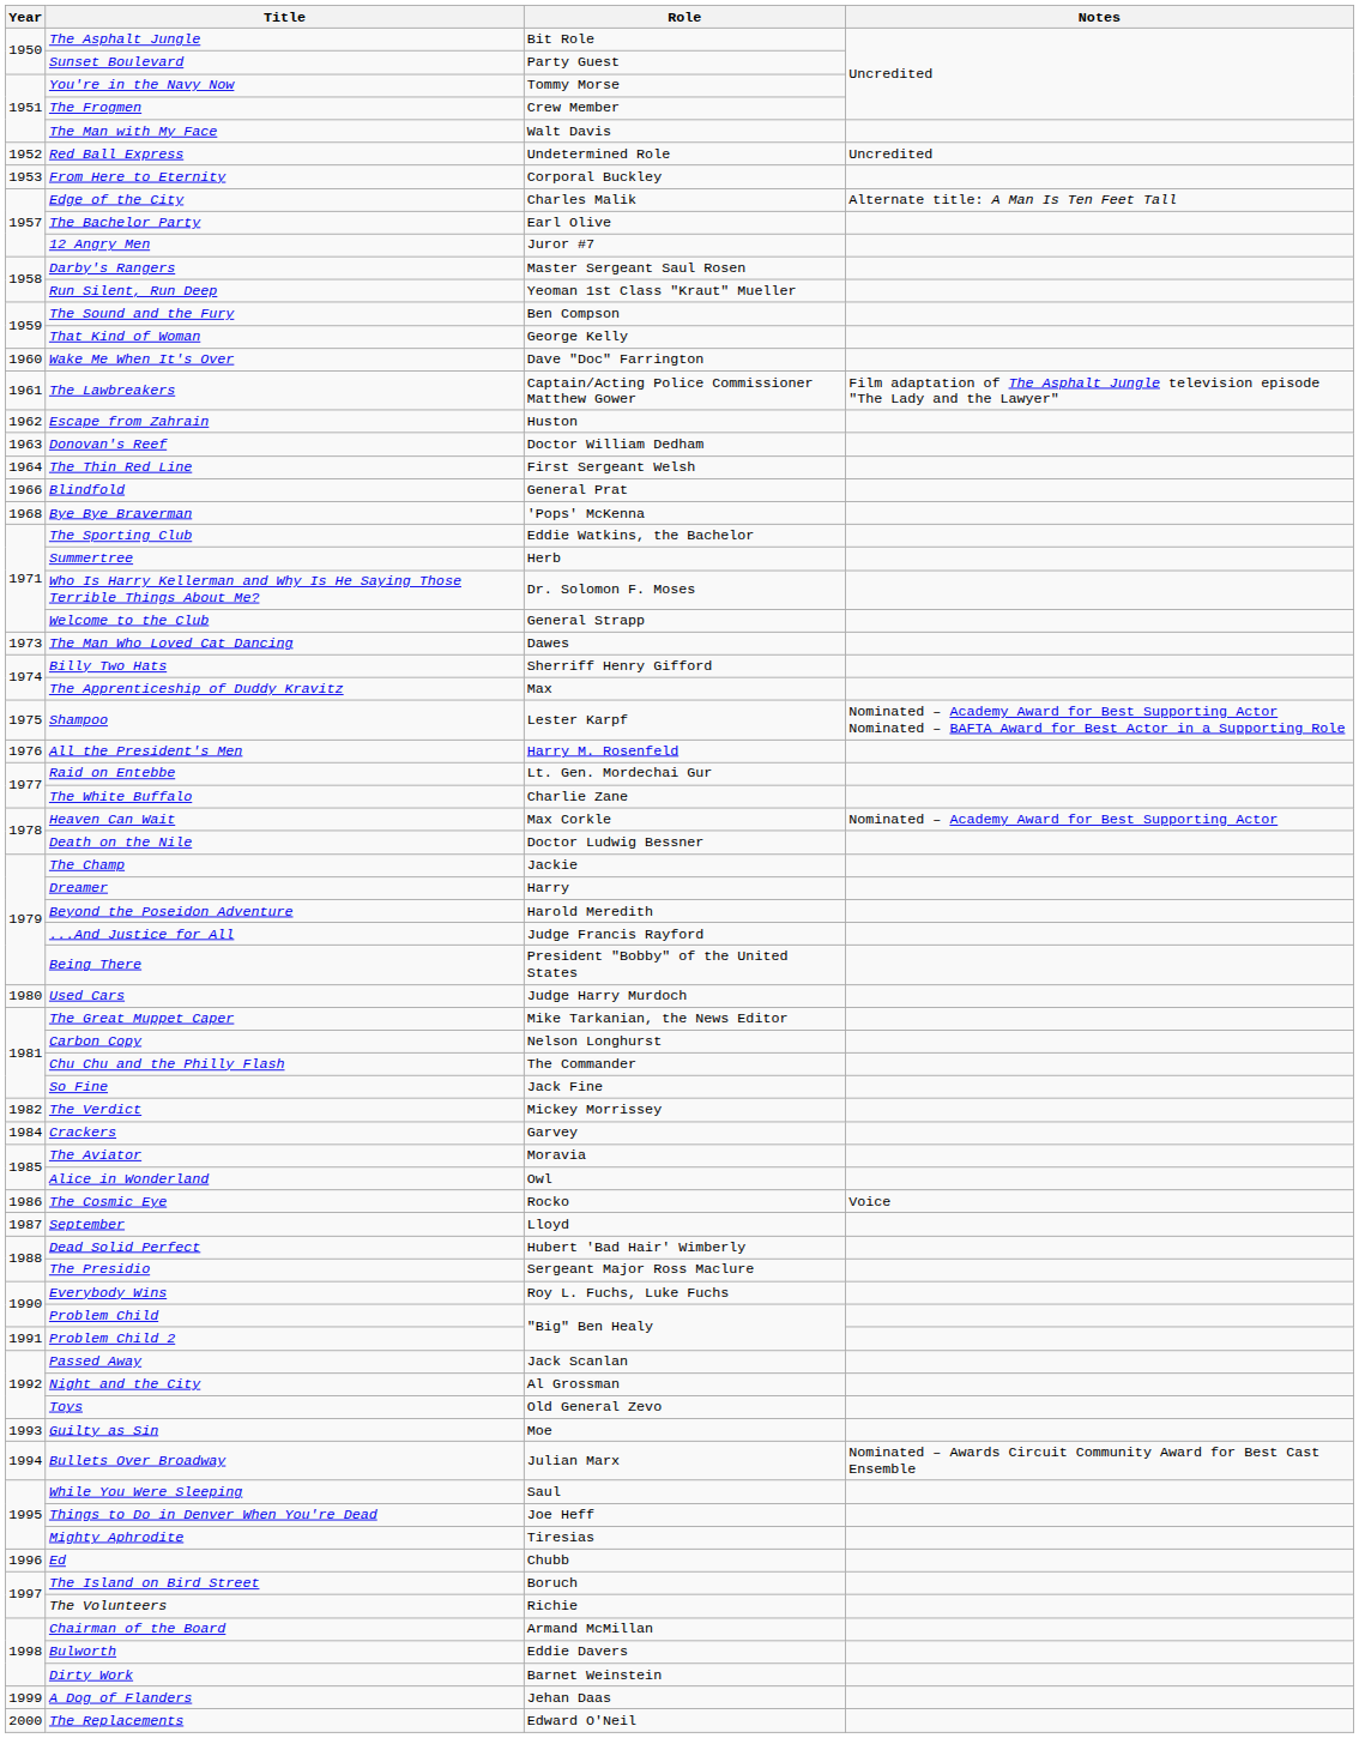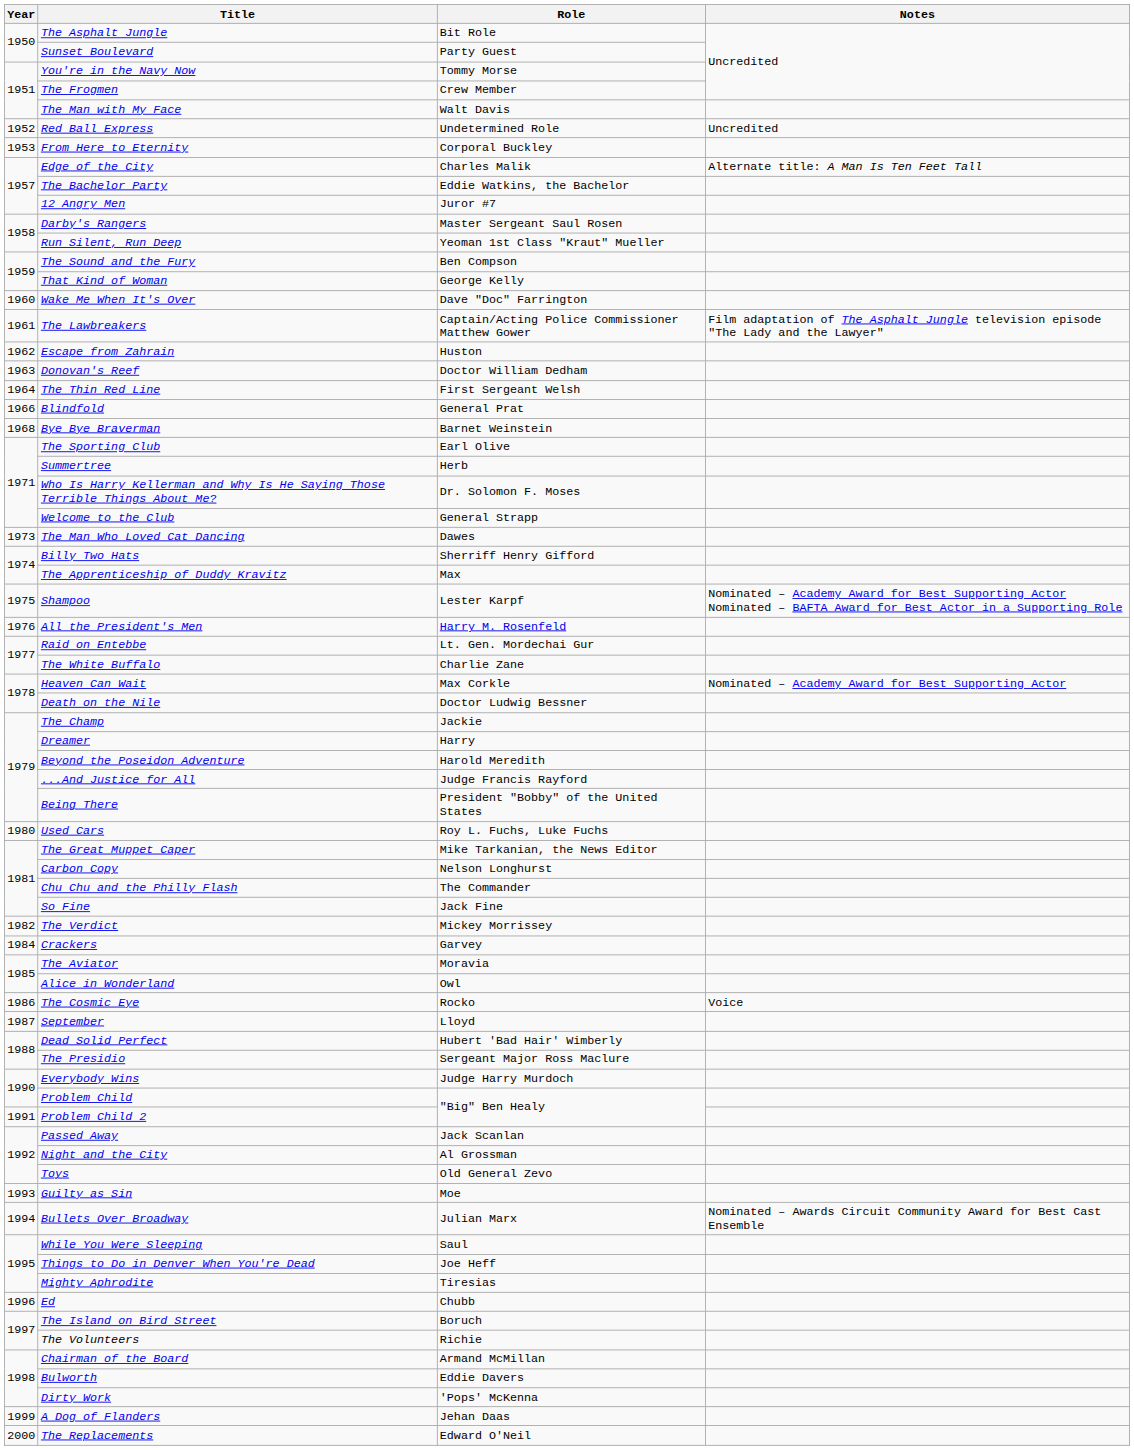The Bachelor Party | Role: Earl Olive -> Eddie Watkins, the Bachelor
Bye Bye Braverman | Role: 'Pops' McKenna -> Barnet Weinstein
The Sporting Club | Role: Eddie Watkins, the Bachelor -> Earl Olive
Used Cars | Role: Judge Harry Murdoch -> Roy L. Fuchs, Luke Fuchs
Everybody Wins | Role: Roy L. Fuchs, Luke Fuchs -> Judge Harry Murdoch
Dirty Work | Role: Barnet Weinstein -> 'Pops' McKenna
